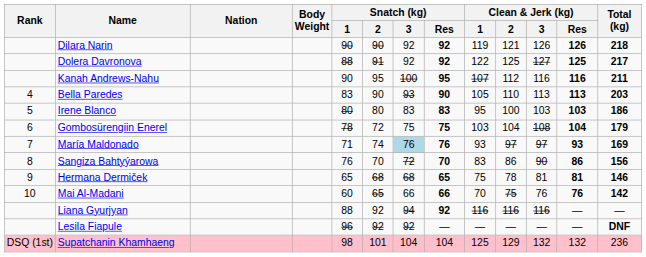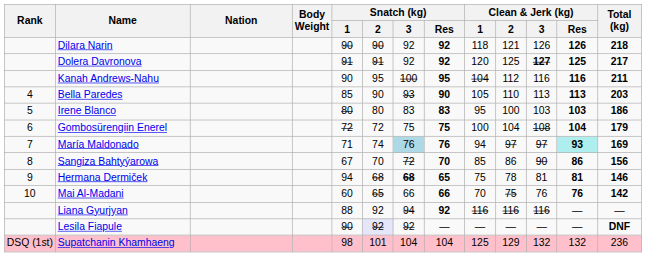Dilara Narin | Clean & Jerk (kg) / 1: 119 -> 118
Dolera Davronova | Snatch (kg) / 1: 88 -> 91
Dolera Davronova | Clean & Jerk (kg) / 1: 122 -> 120
Dolera Davronova | Clean & Jerk (kg) / 3: normal -> bold
Kanah Andrews-Nahu | Clean & Jerk (kg) / 1: 107 -> 104
Bella Paredes | Snatch (kg) / 1: 83 -> 85
Gombosürengiin Enerel | Snatch (kg) / 1: 78 -> 72
Gombosürengiin Enerel | Clean & Jerk (kg) / 1: 103 -> 100
María Maldonado | Clean & Jerk (kg) / 1: 93 -> 94
María Maldonado | Clean & Jerk (kg) / Res: no background -> paleturquoise background
Sangiza Bahtyýarowa | Snatch (kg) / 1: 76 -> 67
Sangiza Bahtyýarowa | Clean & Jerk (kg) / 1: 83 -> 85
Hermana Dermiček | Snatch (kg) / 1: 65 -> 94
Hermana Dermiček | Snatch (kg) / 3: normal -> bold
Lesila Fiapule | Snatch (kg) / 1: 96 -> 90
Lesila Fiapule | Snatch (kg) / 2: no background -> lavender background
